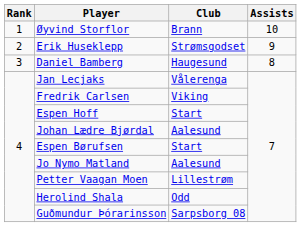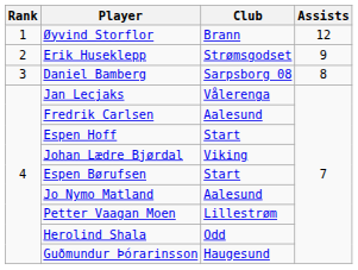Øyvind Storflor | Assists: 10 -> 12
Daniel Bamberg | Club: Haugesund -> Sarpsborg 08
Fredrik Carlsen | Club: Viking -> Aalesund
Johan Lædre Bjørdal | Club: Aalesund -> Viking
Guðmundur Þórarinsson | Club: Sarpsborg 08 -> Haugesund
